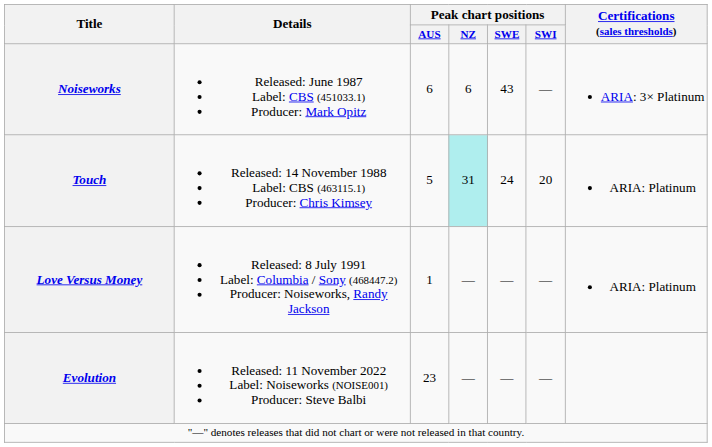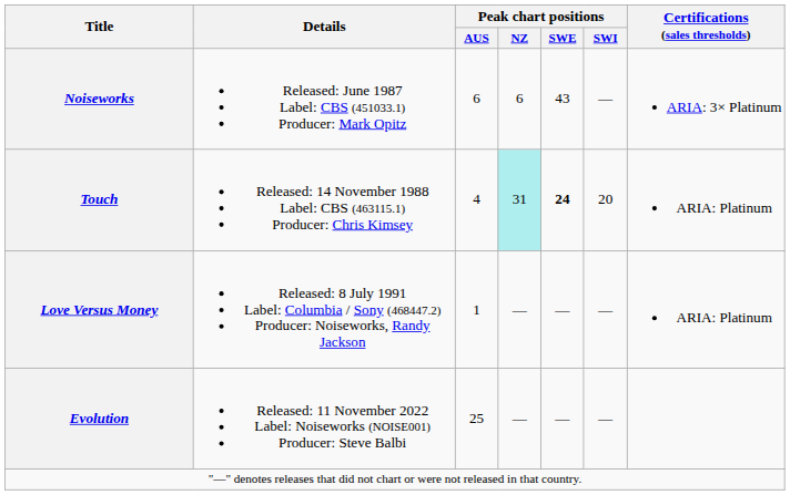Touch | Peak chart positions / AUS: 5 -> 4
Touch | Peak chart positions / SWE: normal -> bold
Evolution | Peak chart positions / AUS: 23 -> 25
